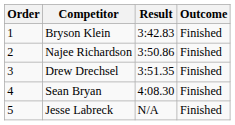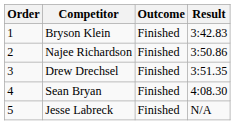columns swapped: Outcome <-> Result
